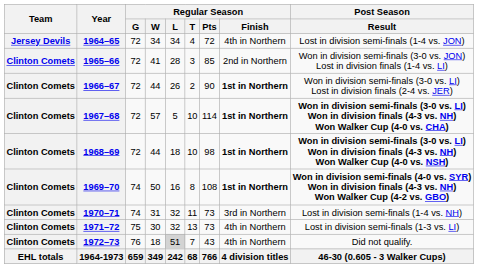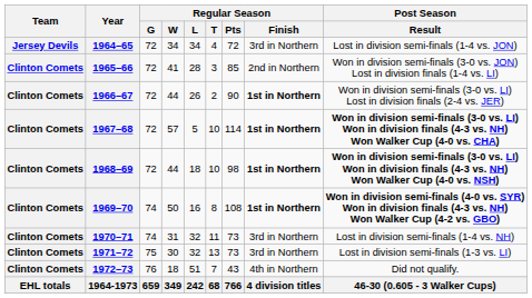1964–65 | Regular Season / Finish: 4th in Northern -> 3rd in Northern
1971–72 | Regular Season / Finish: 4th in Northern -> 3rd in Northern
1972–73 | Regular Season / L: lightgrey background -> no background
